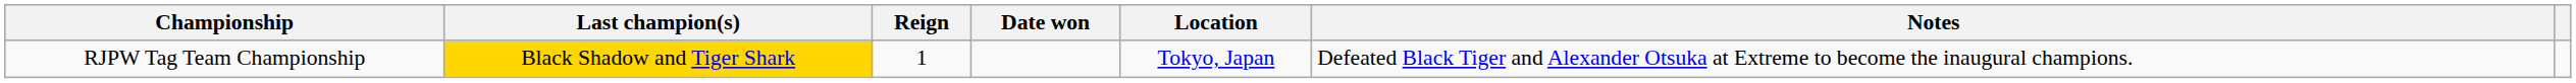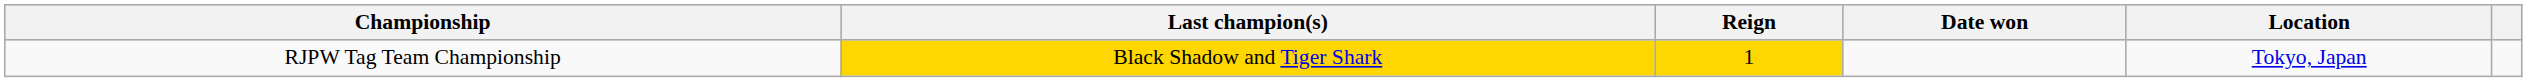- column: Notes | Defeated Black Tiger and Alexander Otsuka at Extreme to become the inaugural champions.
RJPW Tag Team Championship | Reign: no background -> gold background
